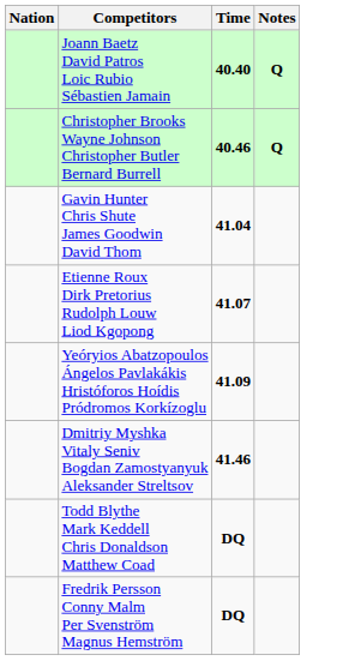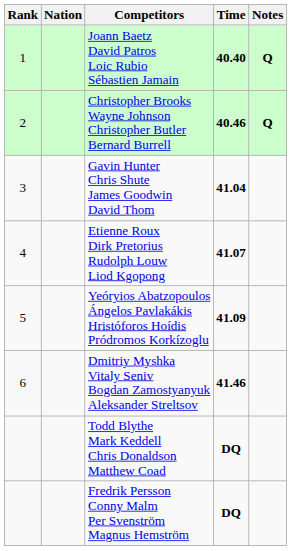+ column: Rank | 1 | 2 | 3 | 4 | 5 | 6
